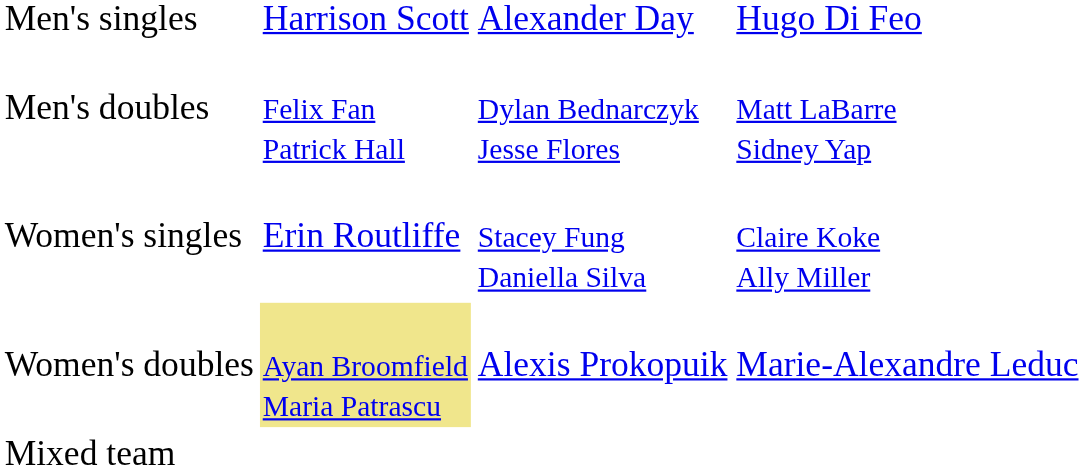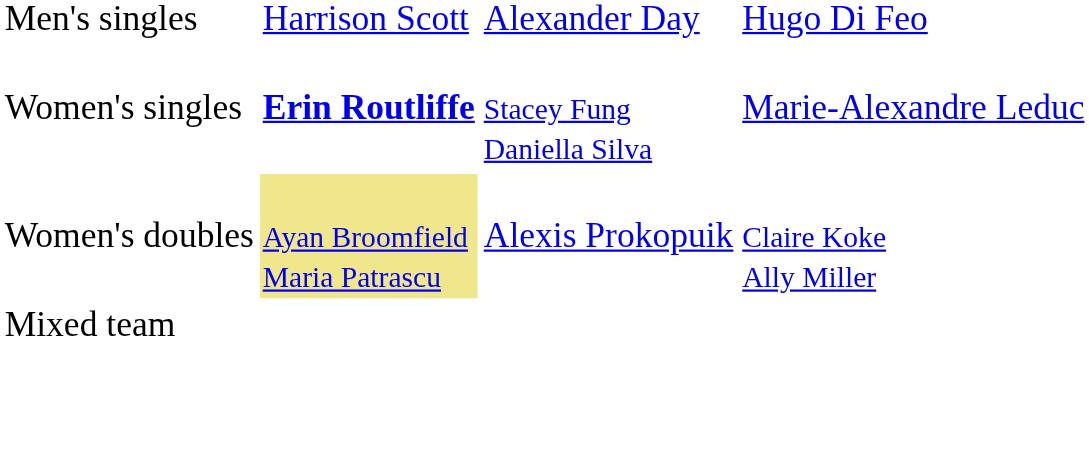- row: Men's doubles | Felix Fan Patrick Hall | Dylan Bednarczyk Jesse Flores | Matt LaBarre Sidney Yap
Women's singles | column 2: normal -> bold
Women's singles | column 4: Claire Koke Ally Miller -> Marie-Alexandre Leduc
Women's doubles | column 4: Marie-Alexandre Leduc -> Claire Koke Ally Miller
